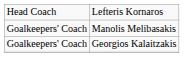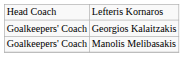rows swapped: Manolis Melibasakis <-> Georgios Kalaitzakis
